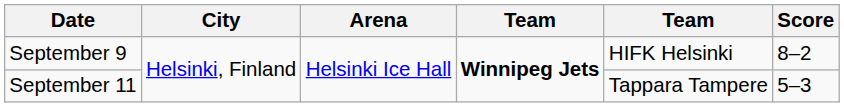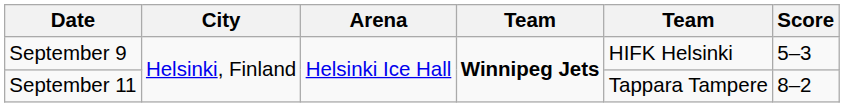September 9 | Score: 8–2 -> 5–3
September 11 | Score: 5–3 -> 8–2
